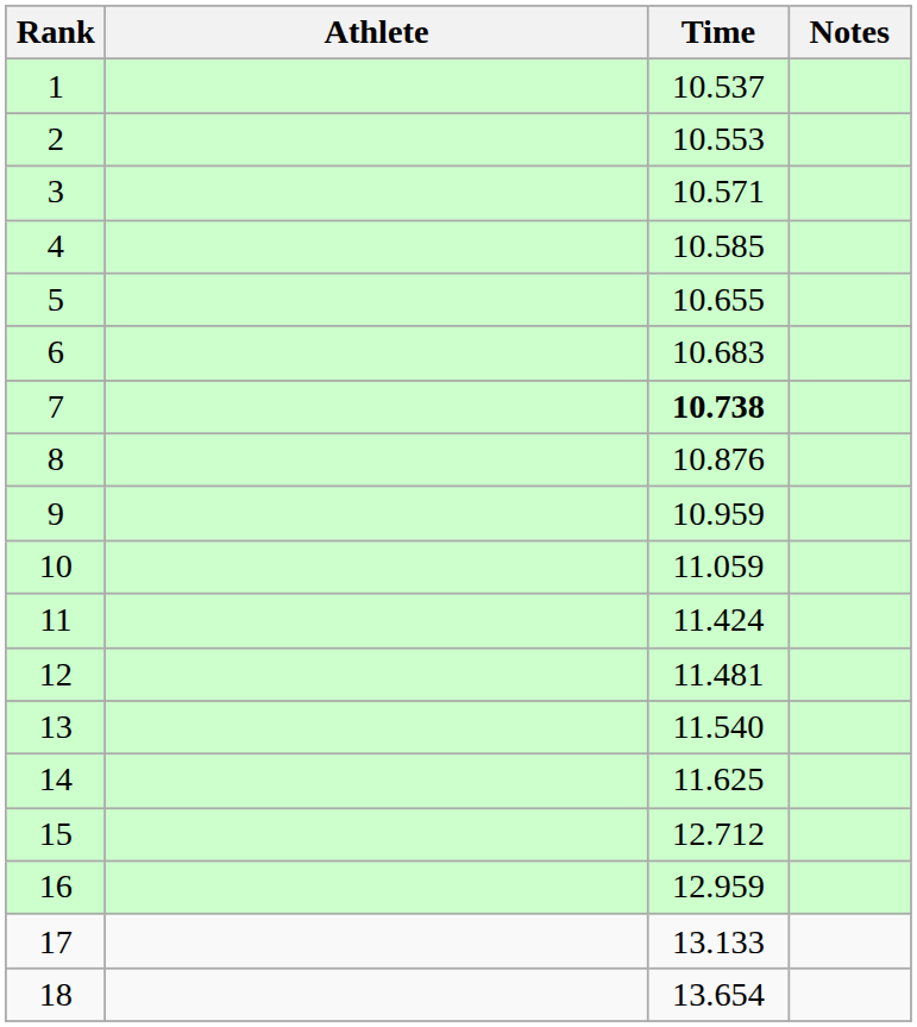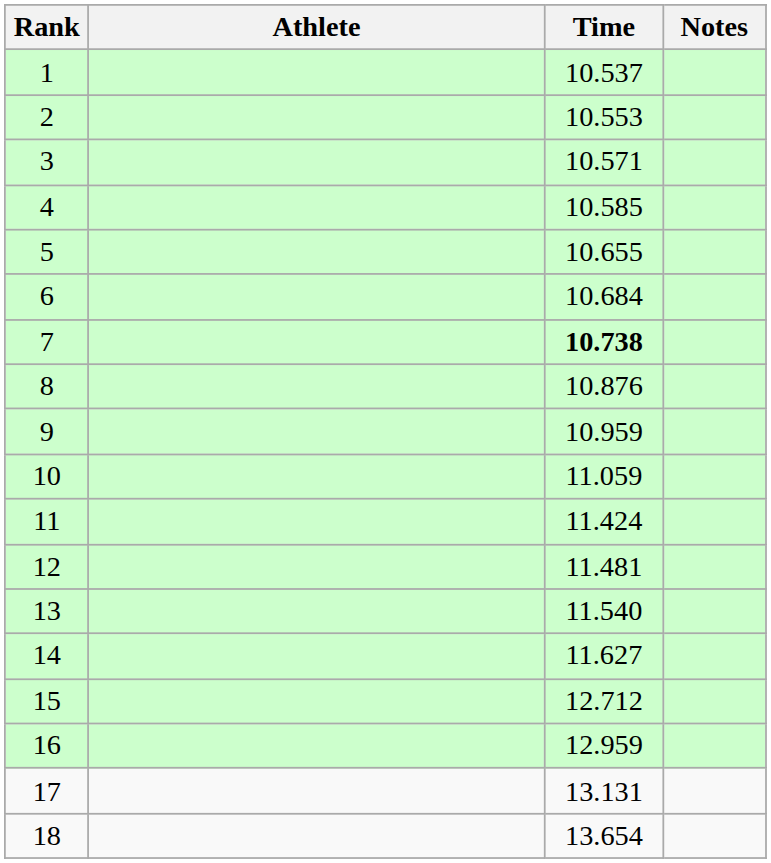6 | Time: 10.683 -> 10.684
14 | Time: 11.625 -> 11.627
17 | Time: 13.133 -> 13.131
